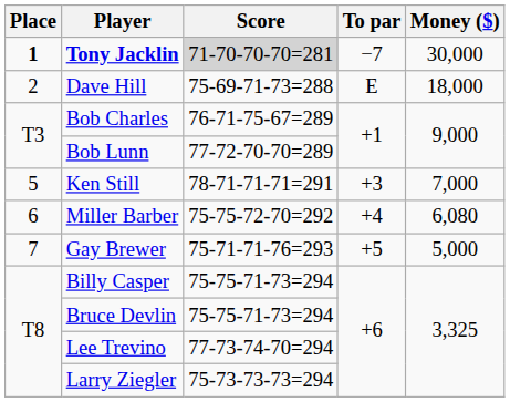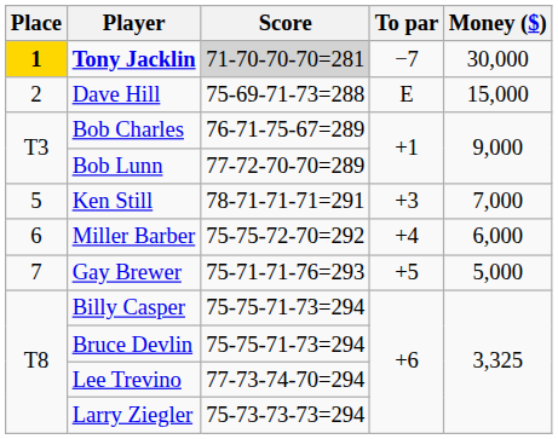Tony Jacklin | Place: no background -> gold background
Dave Hill | Money ($): 18,000 -> 15,000
Miller Barber | Money ($): 6,080 -> 6,000
